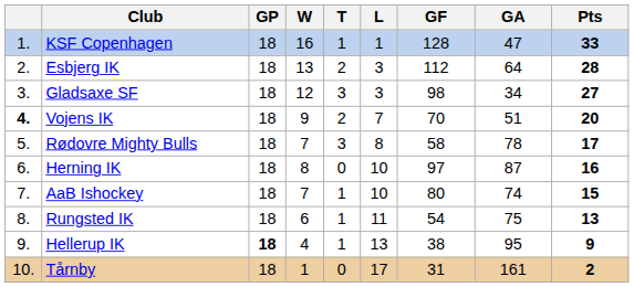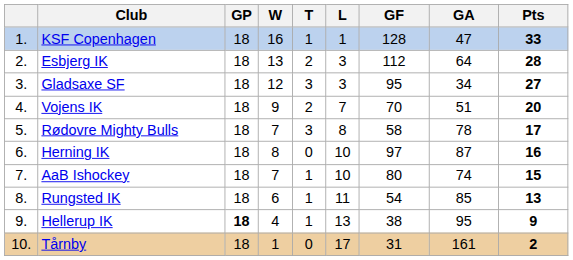Gladsaxe SF | GF: 98 -> 95
Vojens IK | column 1: bold -> normal
Rungsted IK | GA: 75 -> 85
